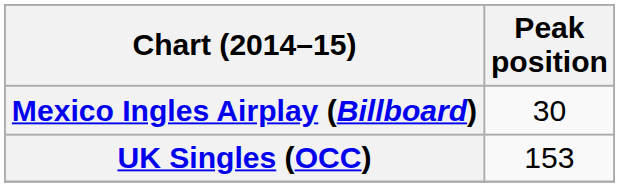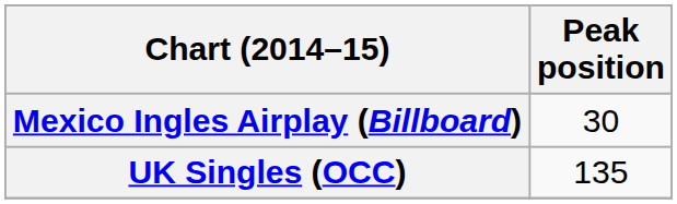UK Singles (OCC) | Peak position: 153 -> 135
